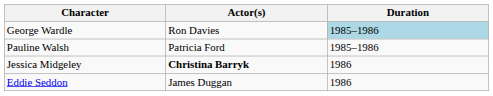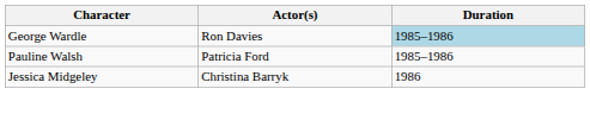Jessica Midgeley | Actor(s): bold -> normal
- row: Eddie Seddon | James Duggan | 1986
